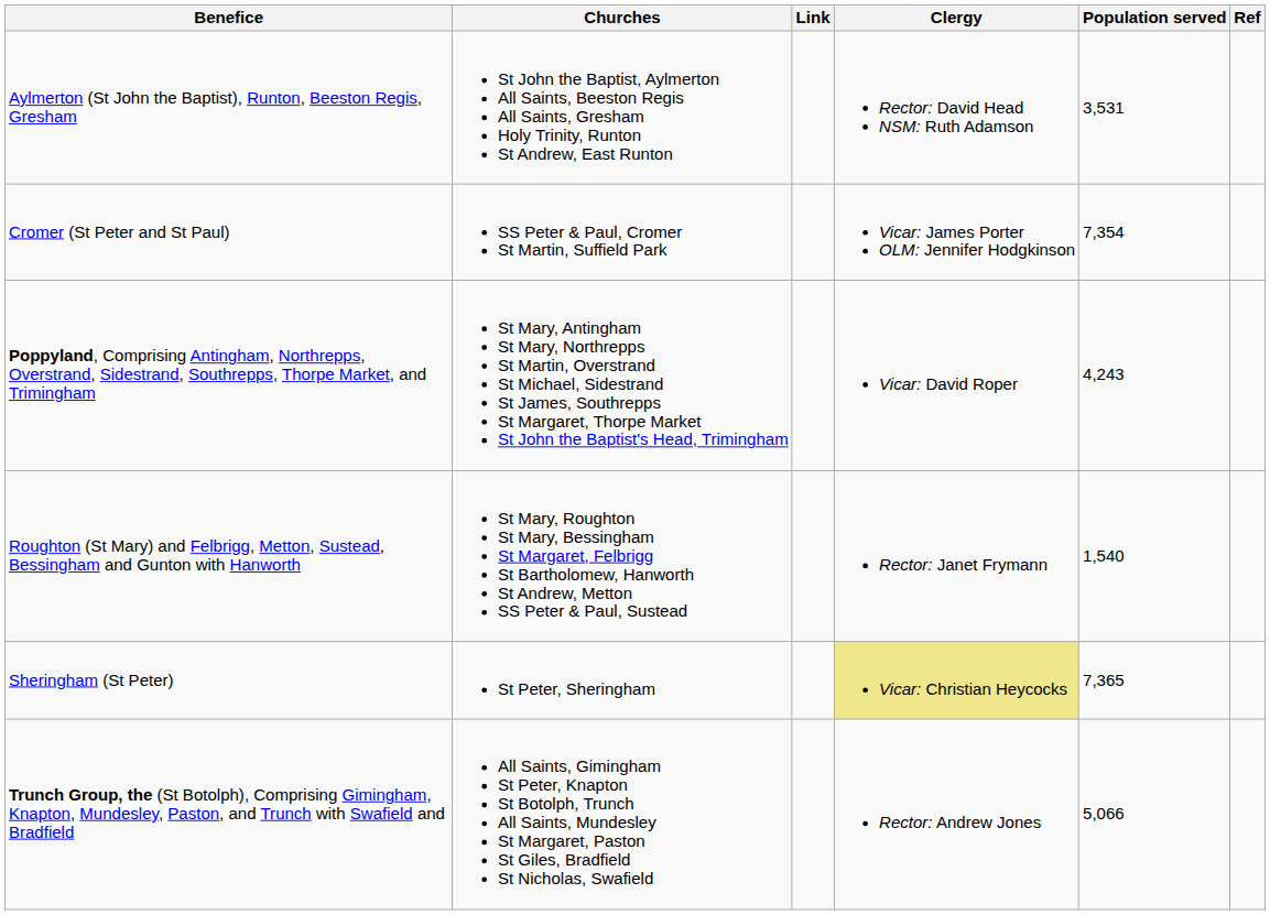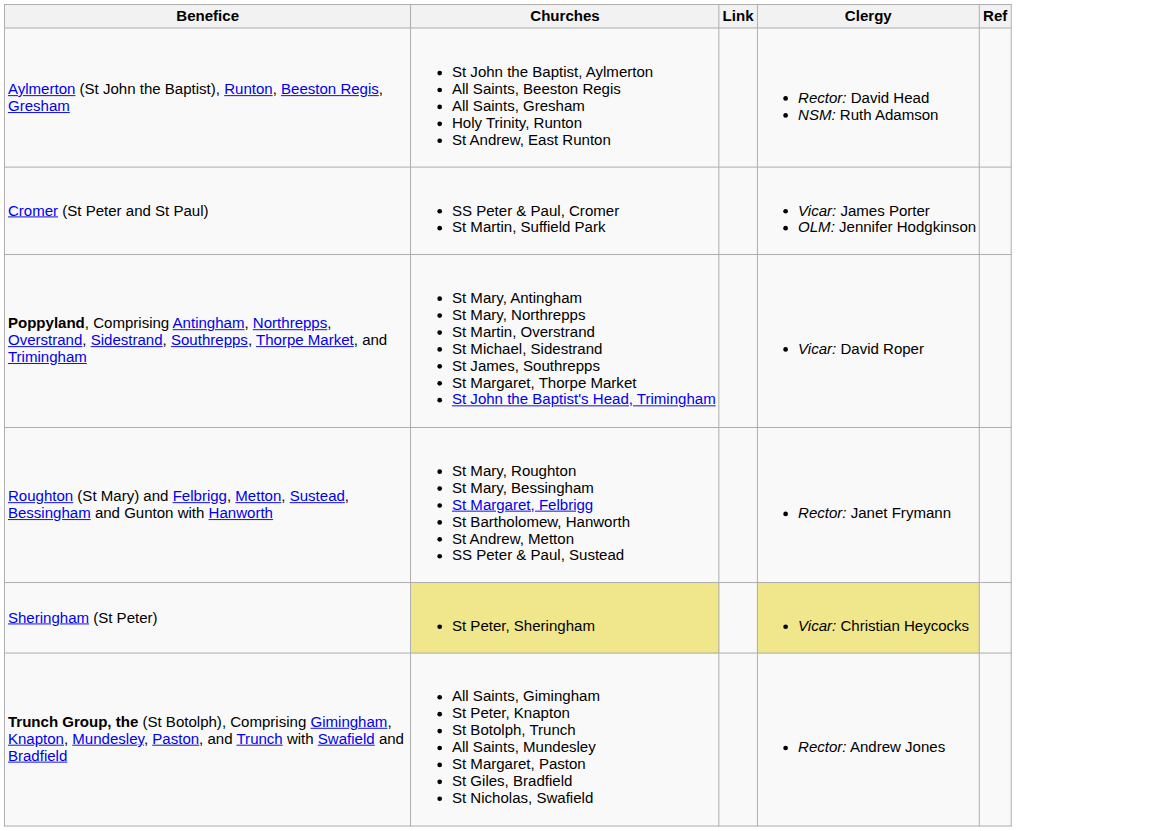- column: Population served | 3,531 | 7,354 | 4,243 | 1,540 | 7,365 | 5,066
Sheringham (St Peter) | Churches: no background -> khaki background
